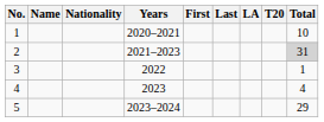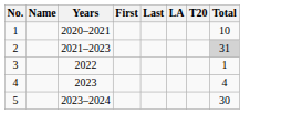- column: Nationality
5 | Total: 29 -> 30
